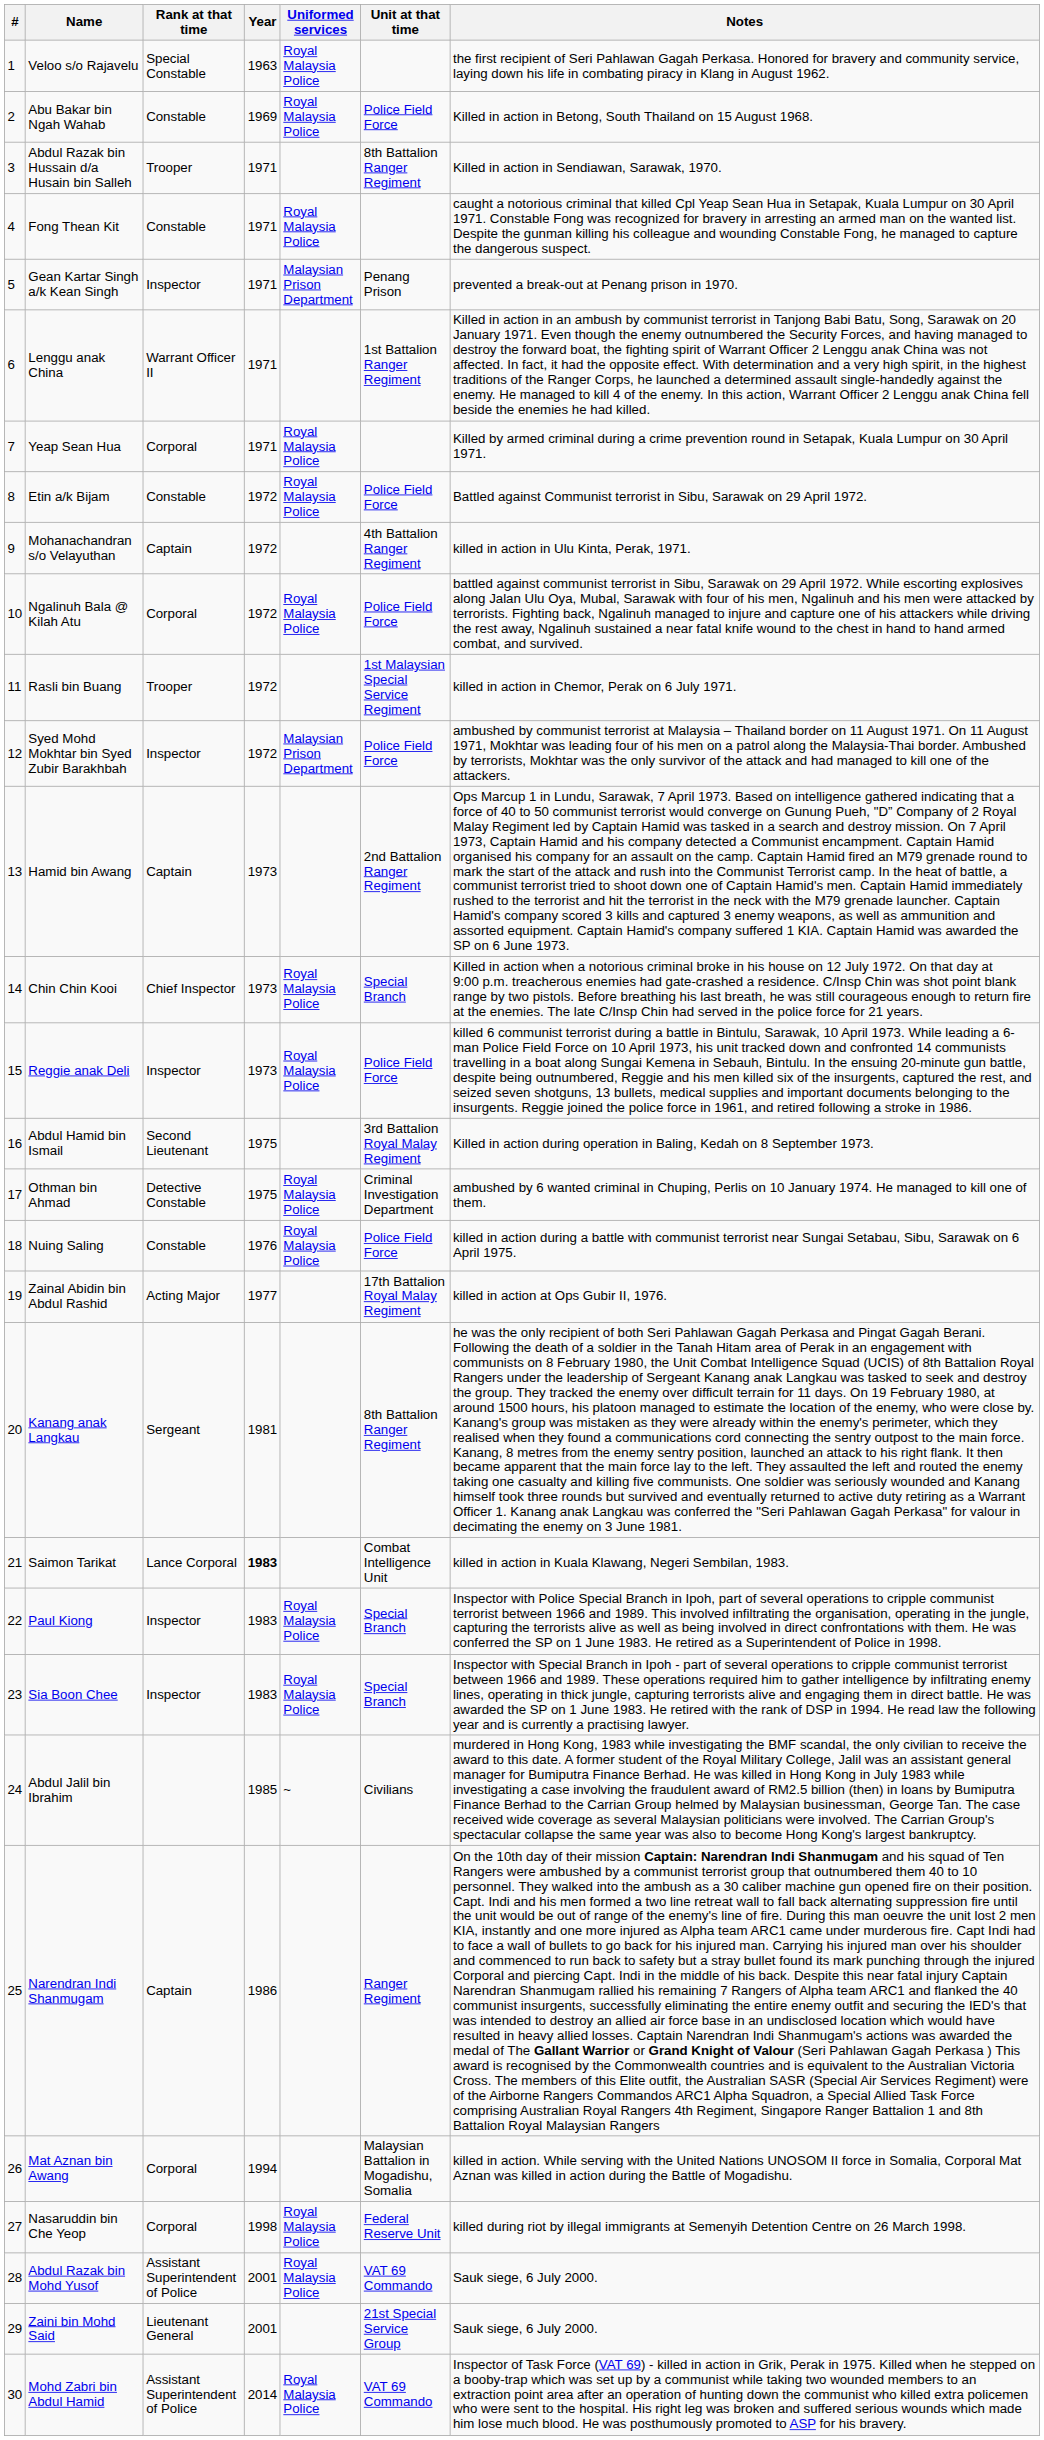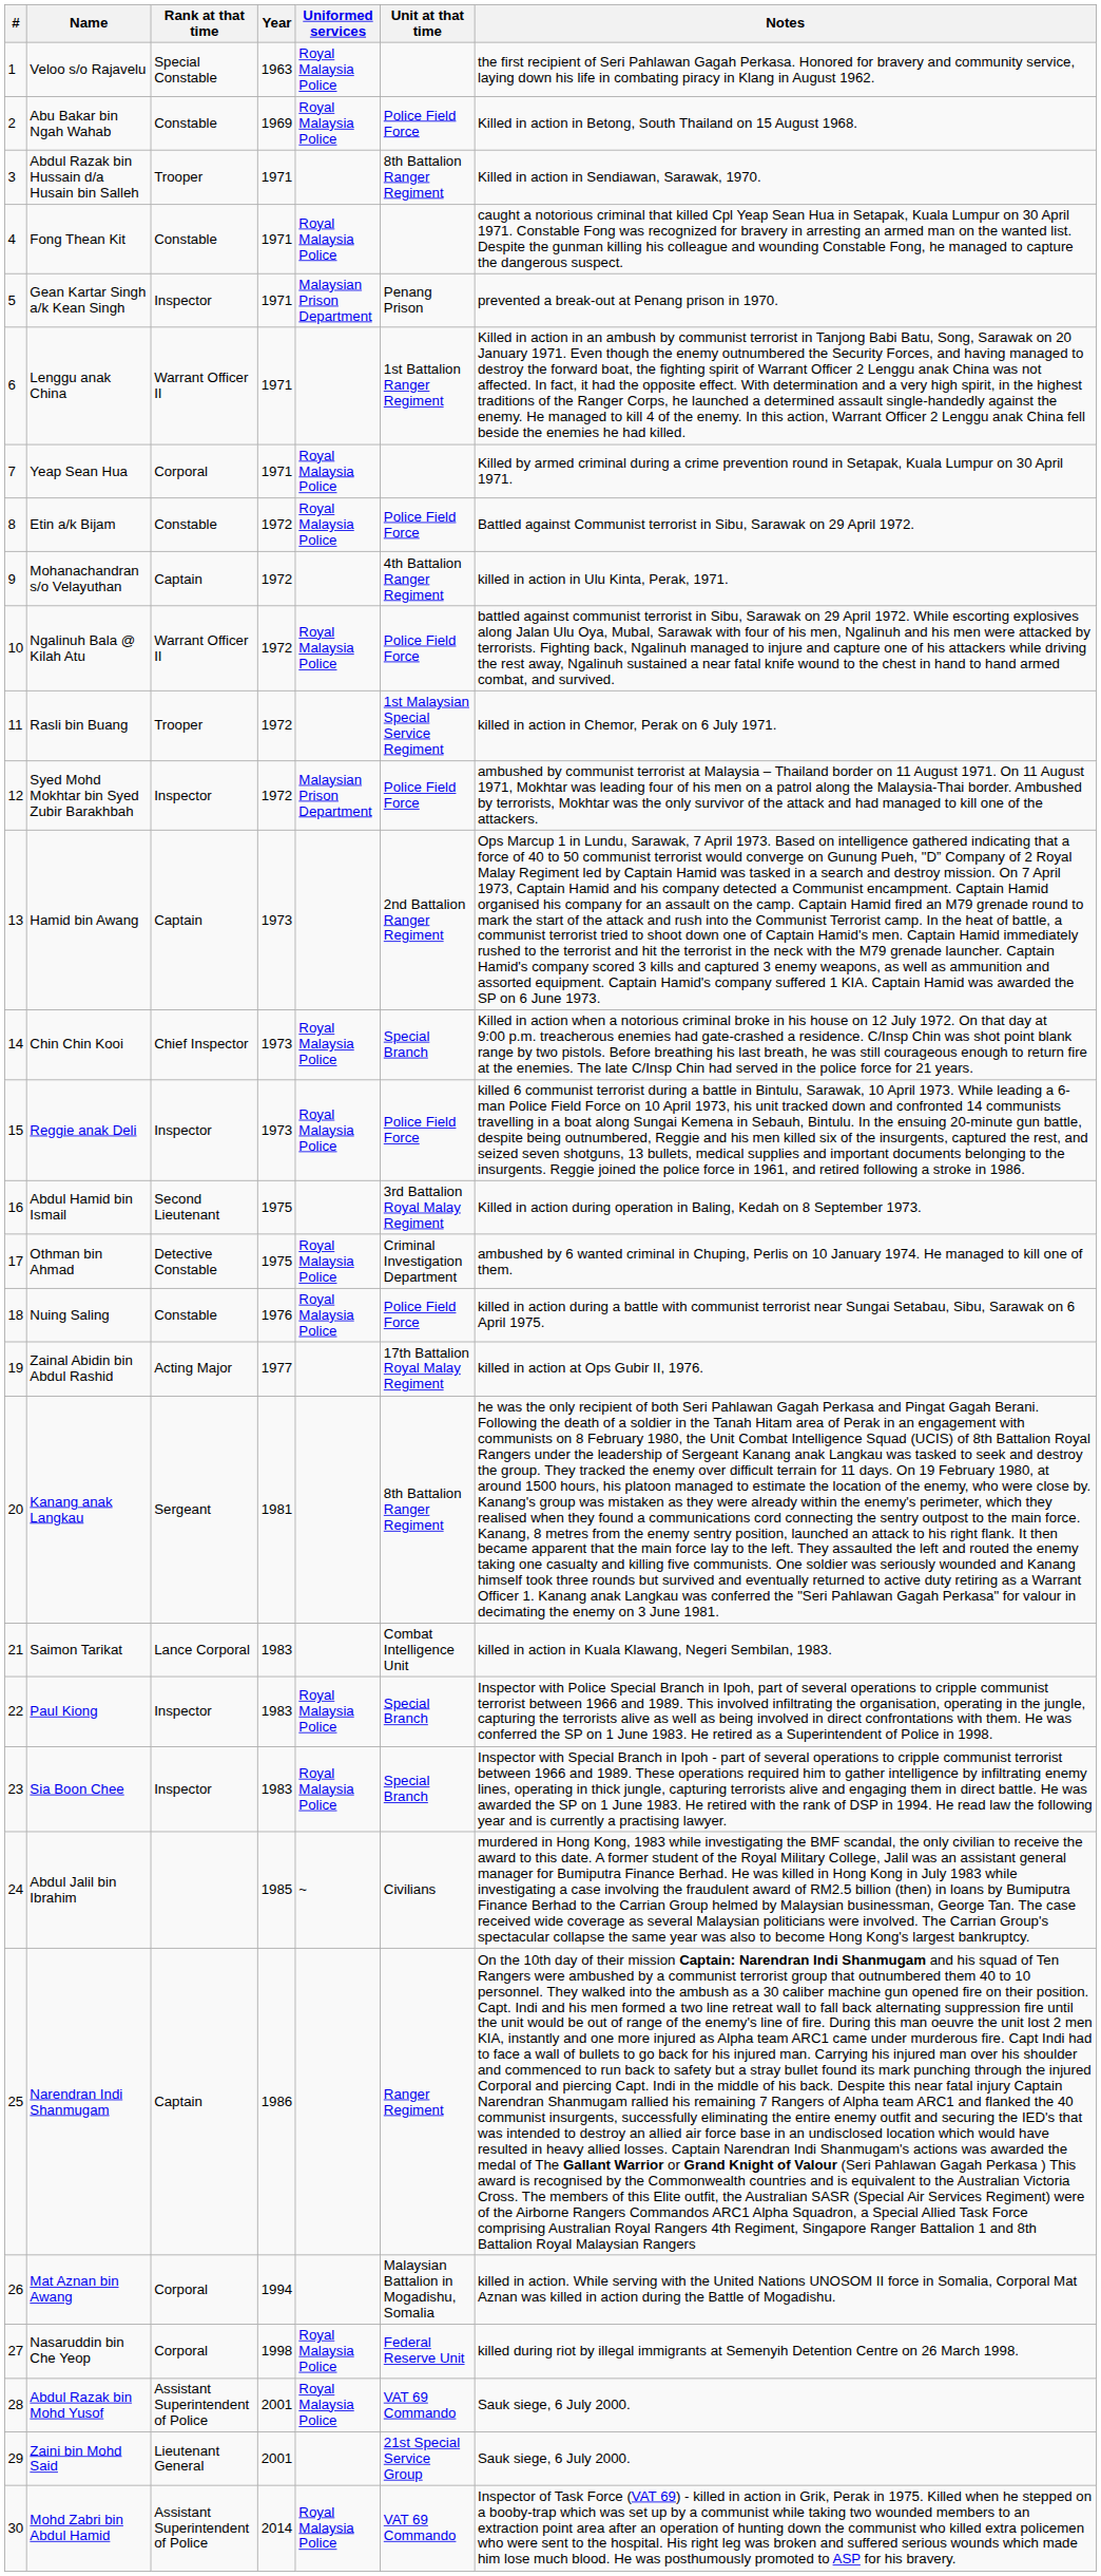Ngalinuh Bala @ Kilah Atu | Rank at that time: Corporal -> Warrant Officer II
Saimon Tarikat | Year: bold -> normal
